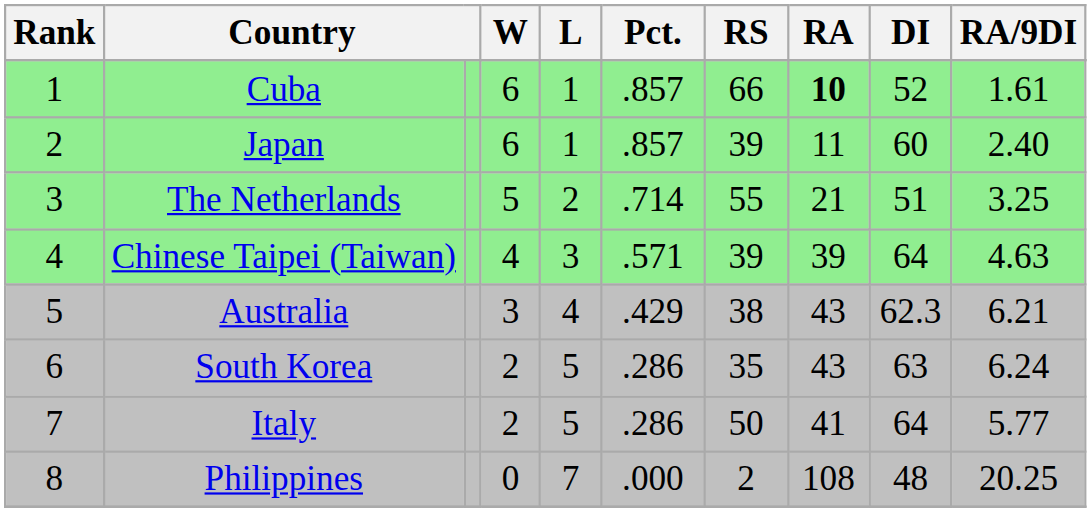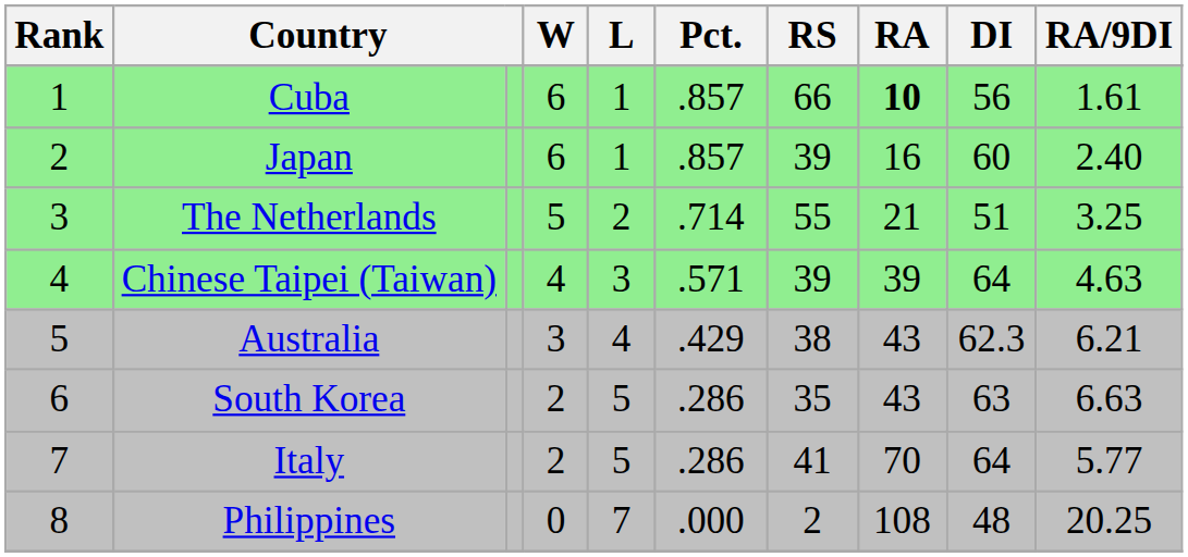Cuba | DI: 52 -> 56
Japan | RA: 11 -> 16
South Korea | RA/9DI: 6.24 -> 6.63
Italy | RS: 50 -> 41
Italy | RA: 41 -> 70
